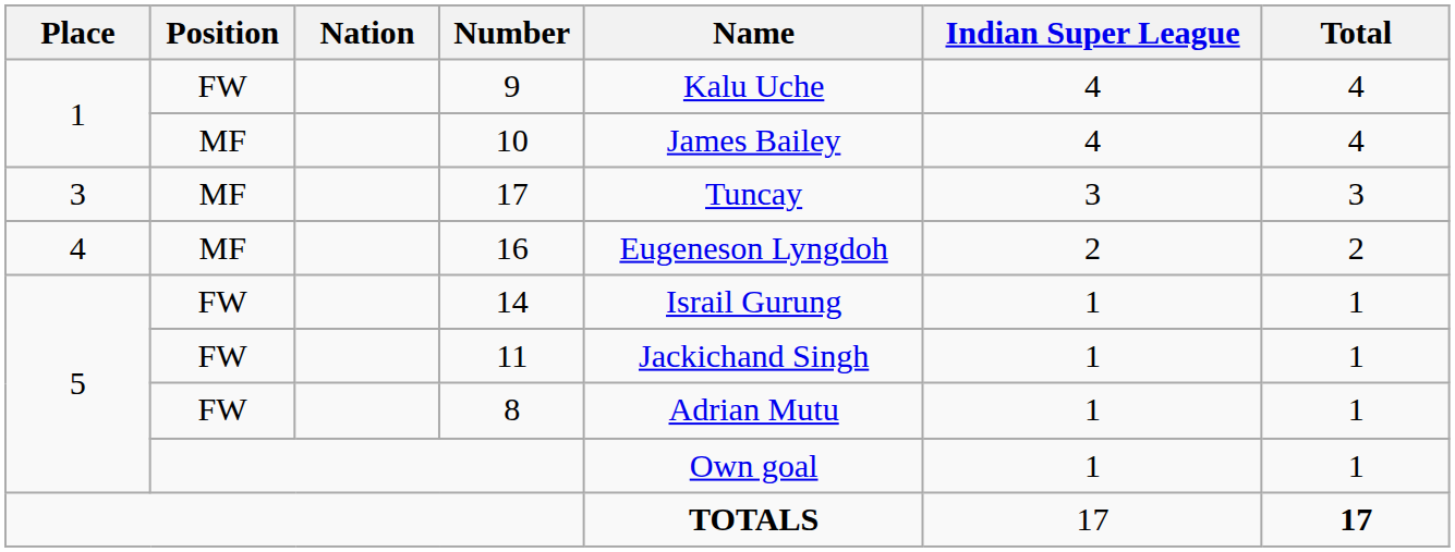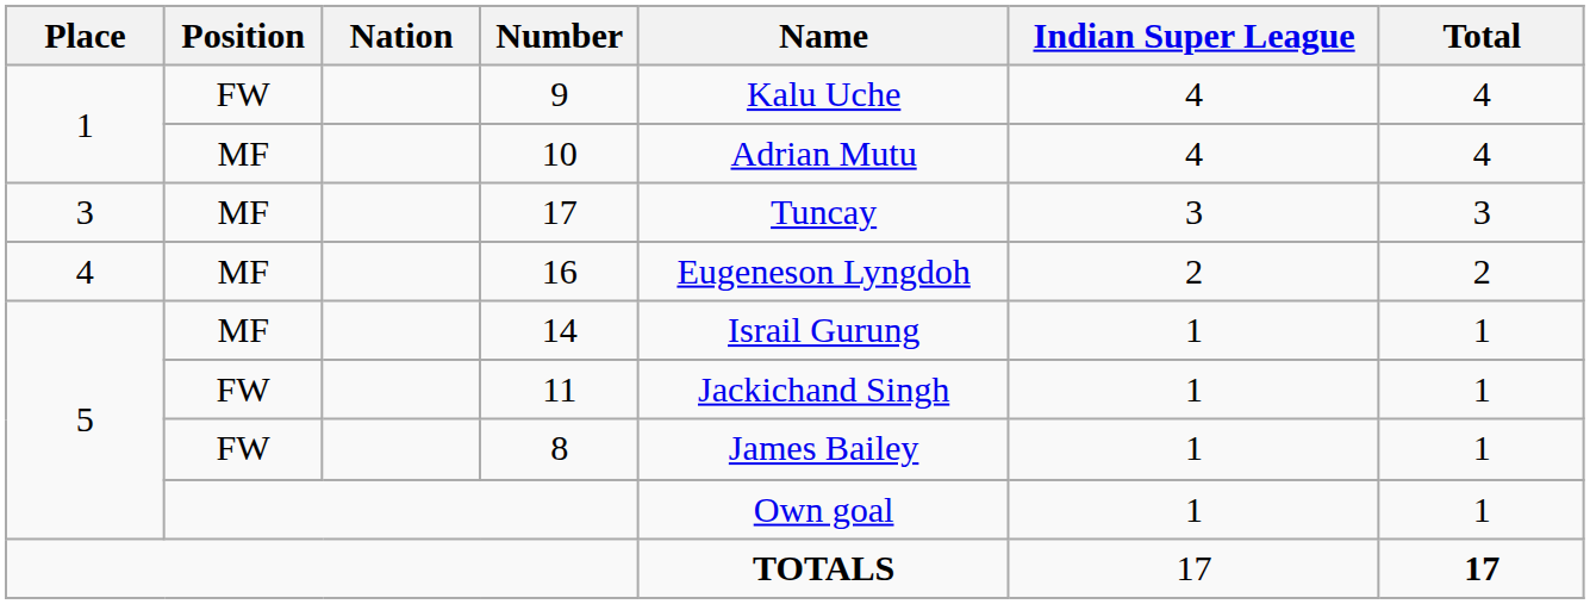10 | Name: James Bailey -> Adrian Mutu
14 | Position: FW -> MF
8 | Name: Adrian Mutu -> James Bailey
